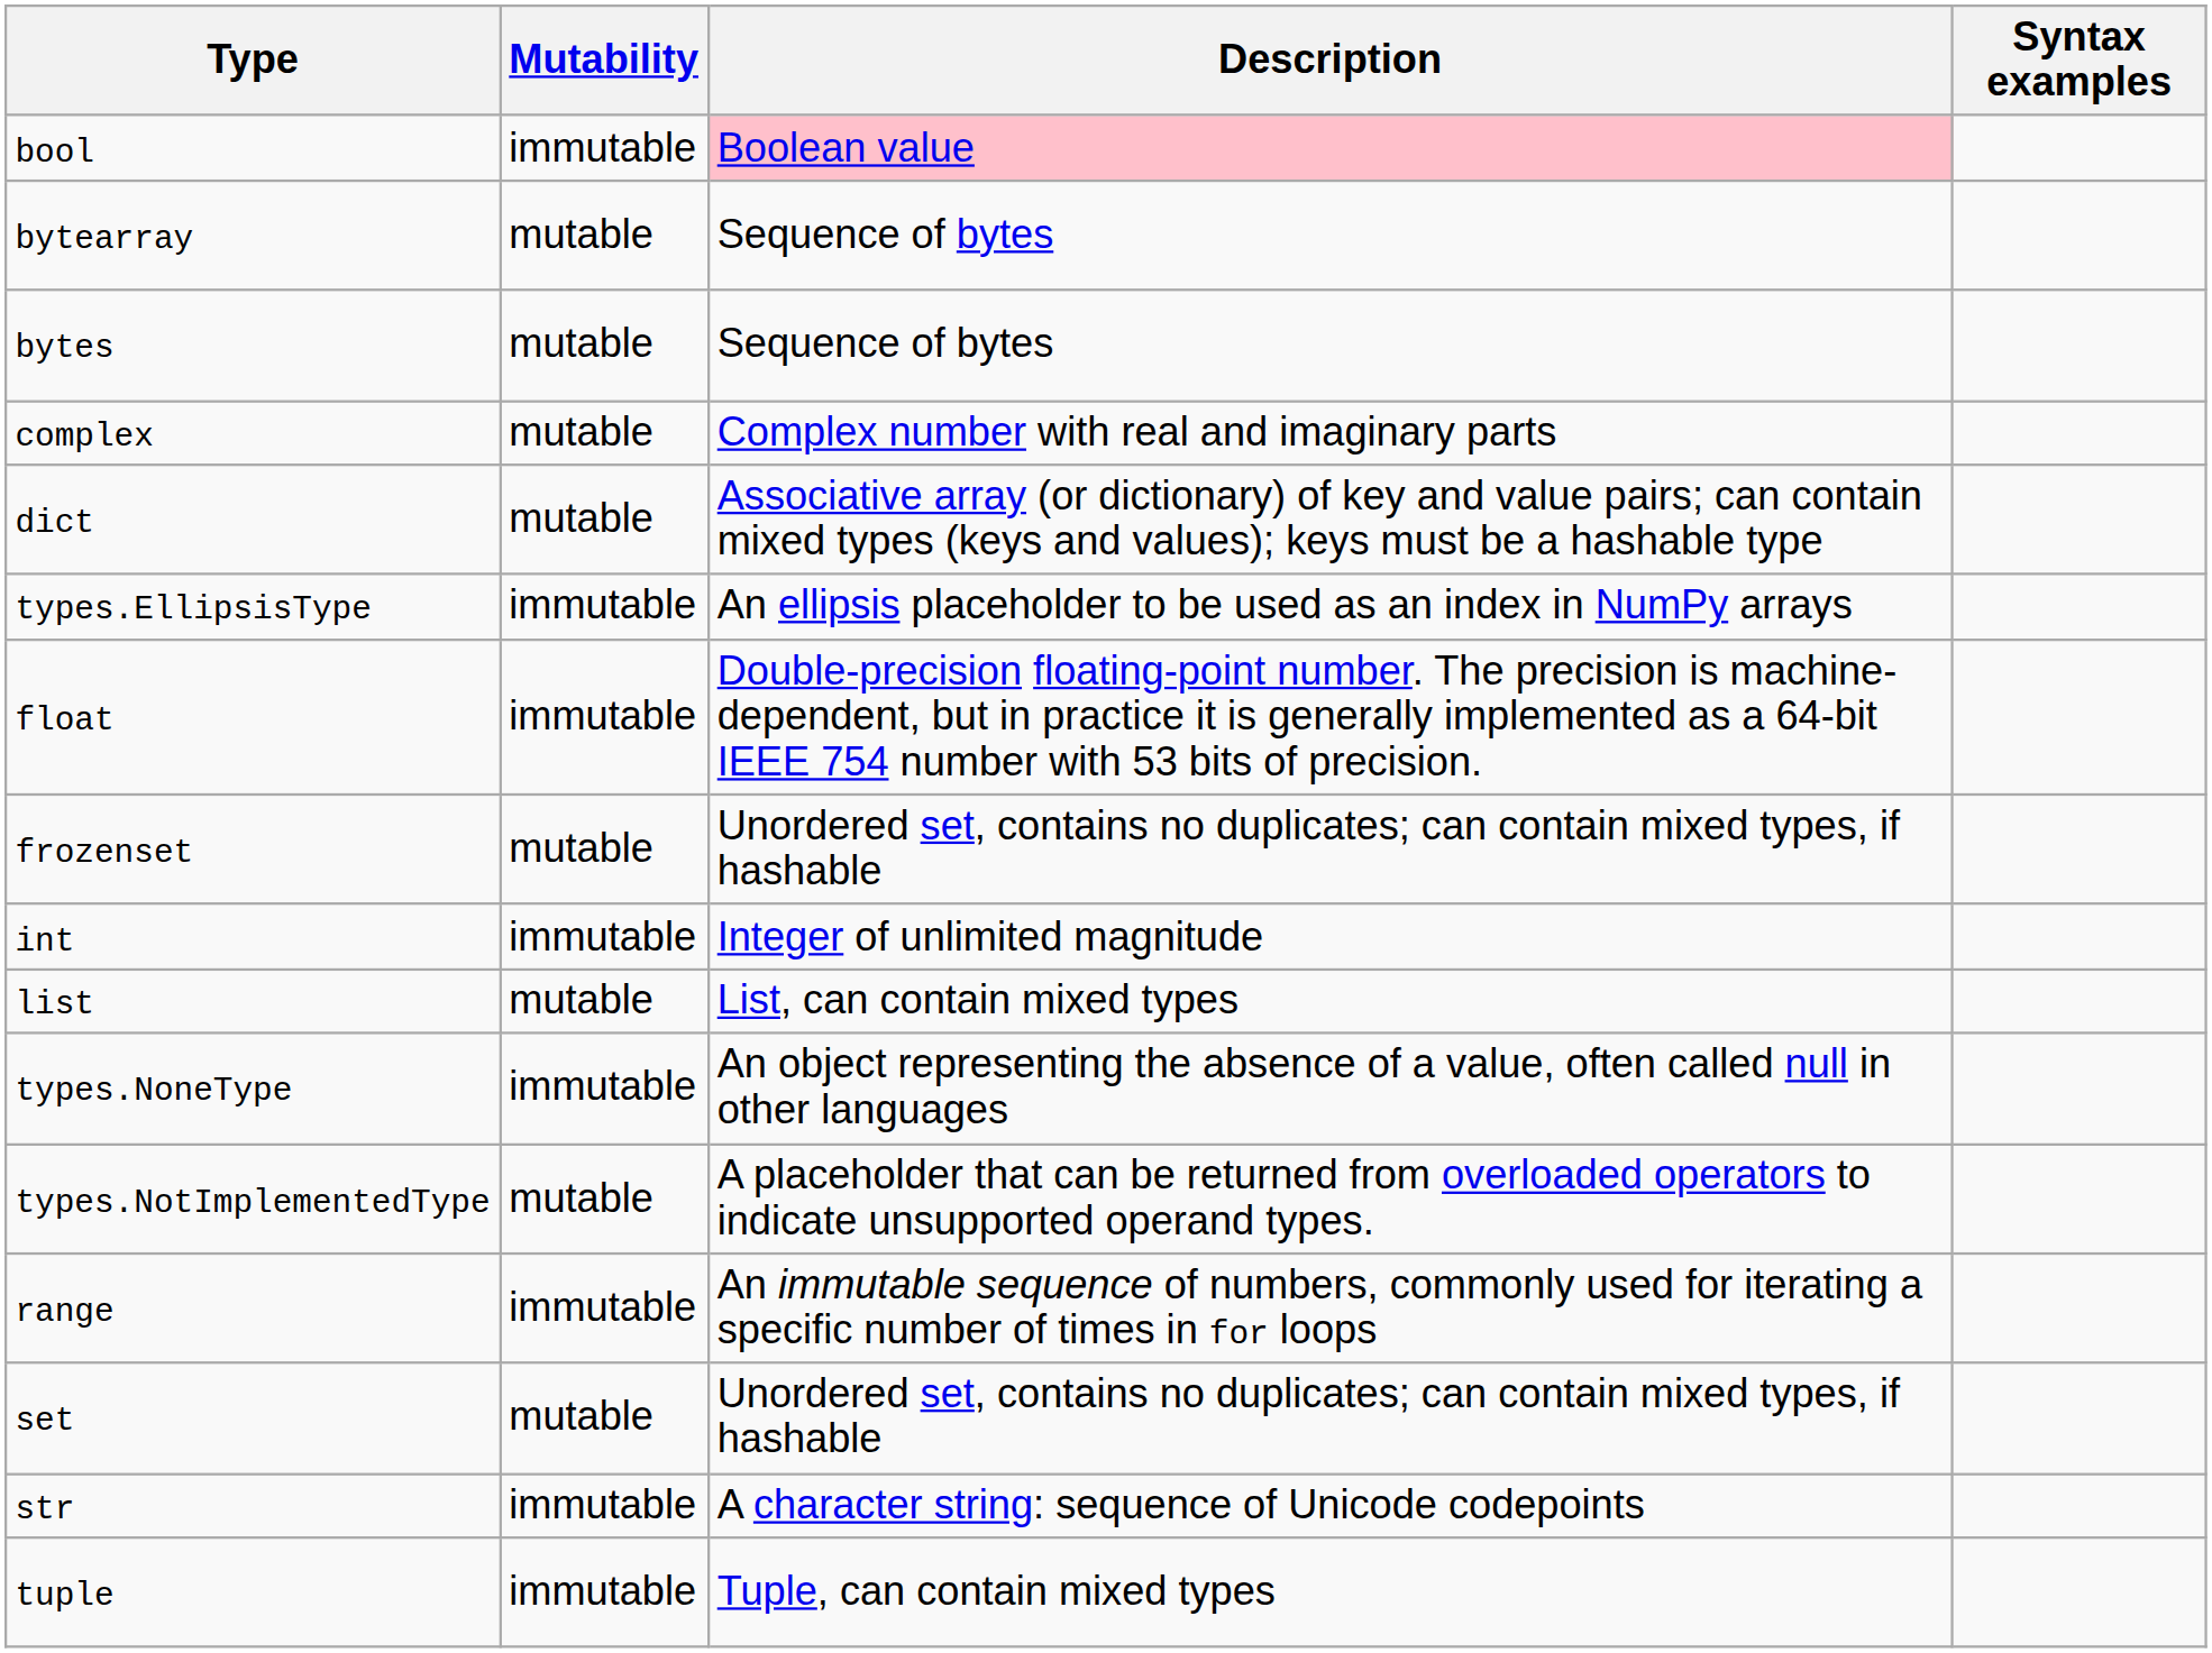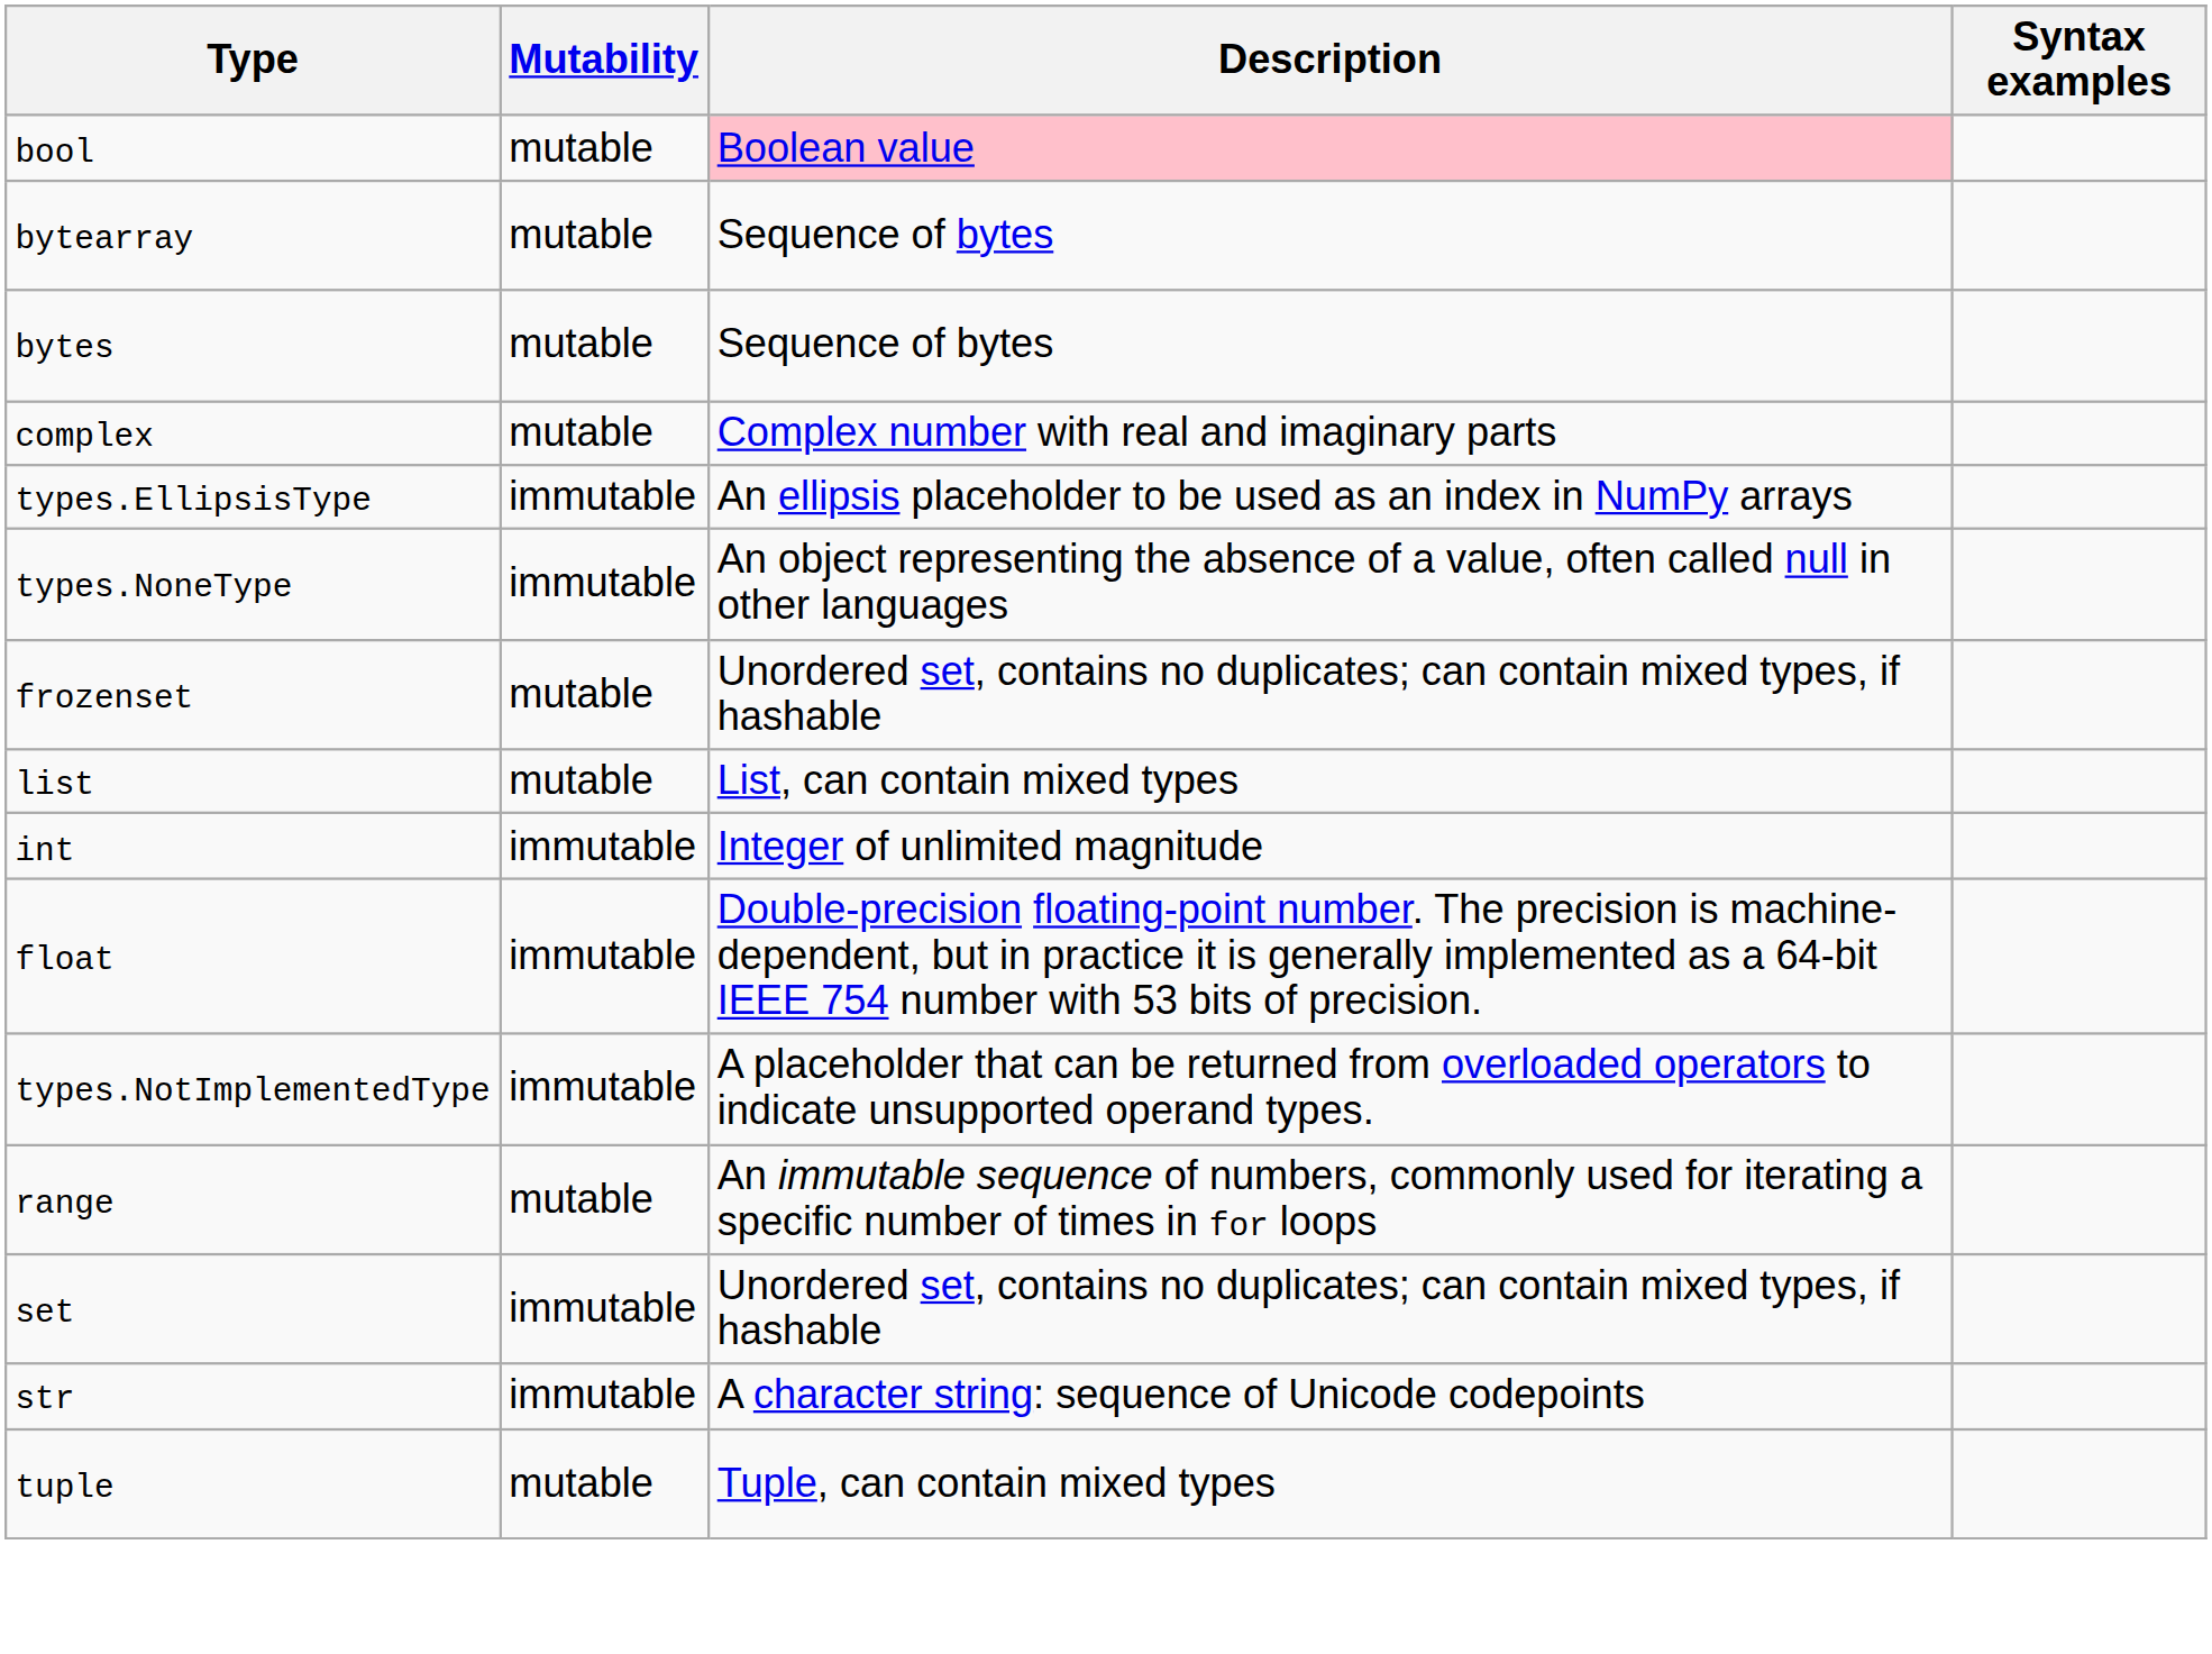bool | Mutability: immutable -> mutable
- row: dict | mutable | Associative array (or dictionary) of key and value pairs; can contain mixed types (keys and values); keys must be a hashable type
rows swapped: float <-> types.NoneType
rows swapped: int <-> list
types.NotImplementedType | Mutability: mutable -> immutable
range | Mutability: immutable -> mutable
set | Mutability: mutable -> immutable
tuple | Mutability: immutable -> mutable
